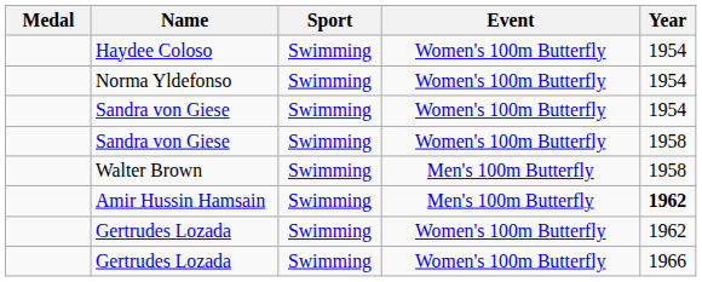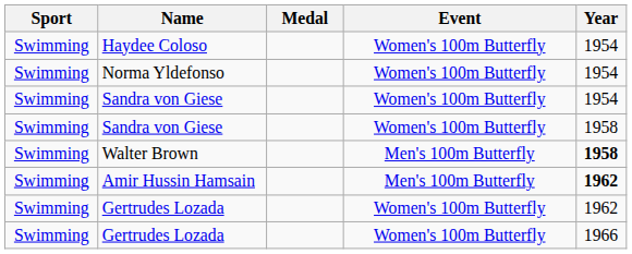columns swapped: Medal <-> Sport
Walter Brown | Year: normal -> bold
